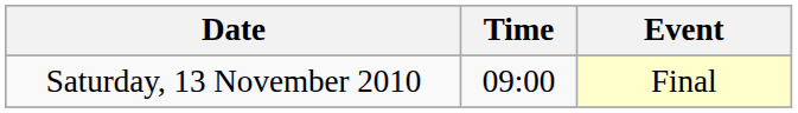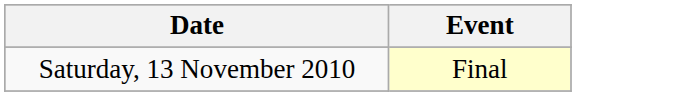- column: Time | 09:00
